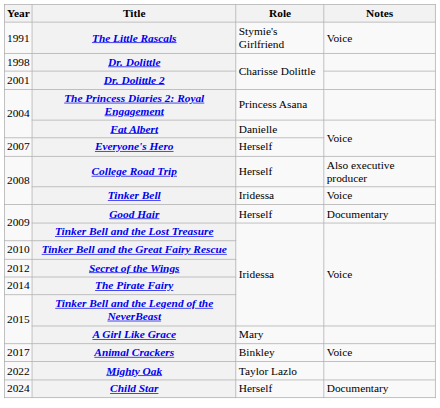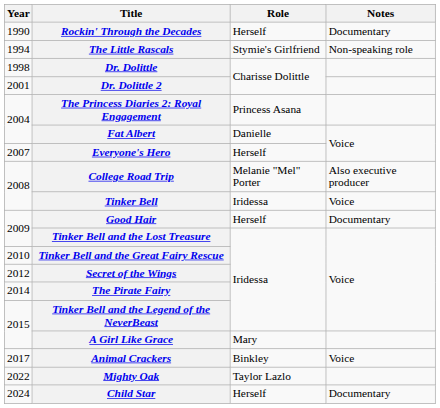+ row: 1990 | Rockin' Through the Decades | Herself | Documentary
The Little Rascals | Year: 1991 -> 1994
The Little Rascals | Notes: Voice -> Non-speaking role
College Road Trip | Role: Herself -> Melanie "Mel" Porter
